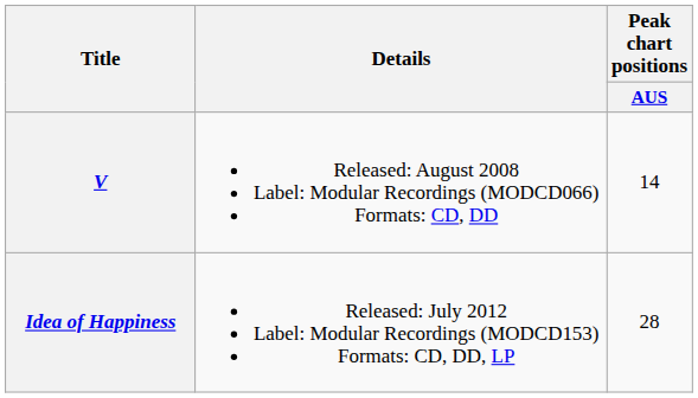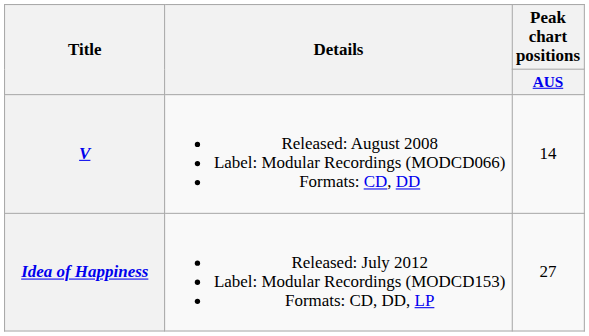Idea of Happiness | Peak chart positions / AUS: 28 -> 27
